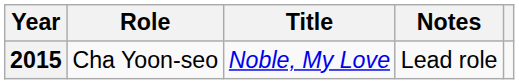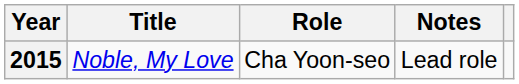columns swapped: Title <-> Role
